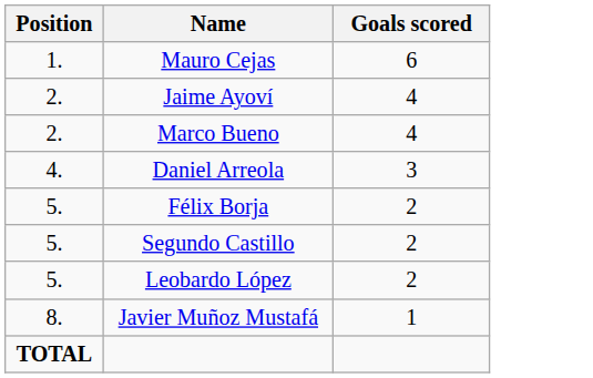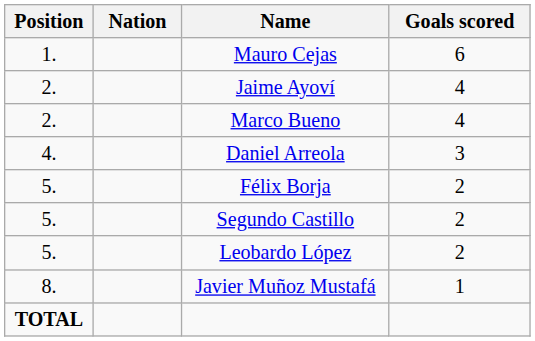+ column: Nation
